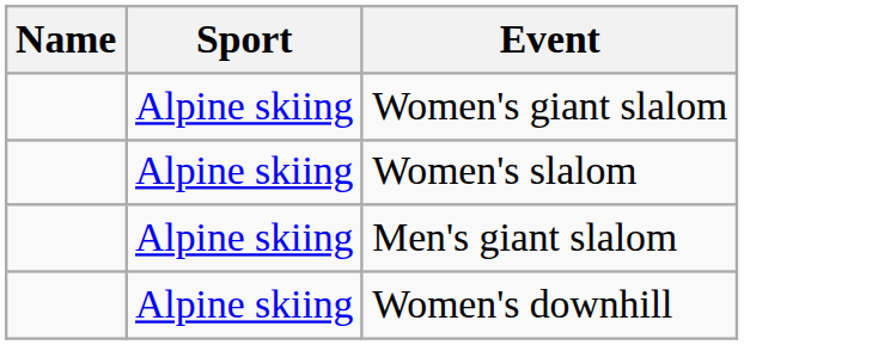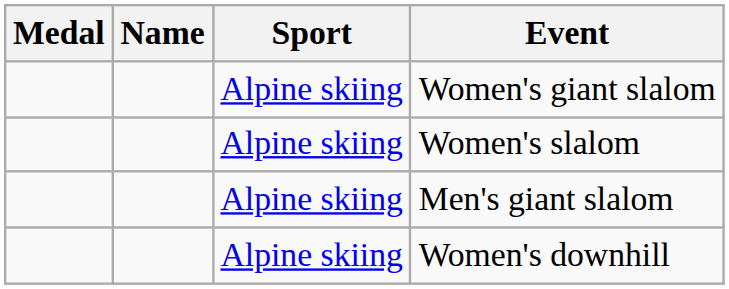+ column: Medal
